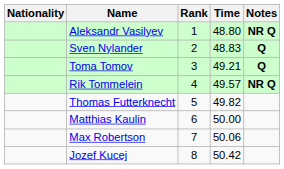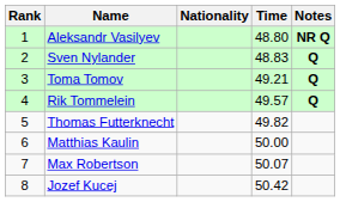columns swapped: Rank <-> Nationality
Rik Tommelein | Notes: NR Q -> Q
Max Robertson | Time: 50.06 -> 50.07
